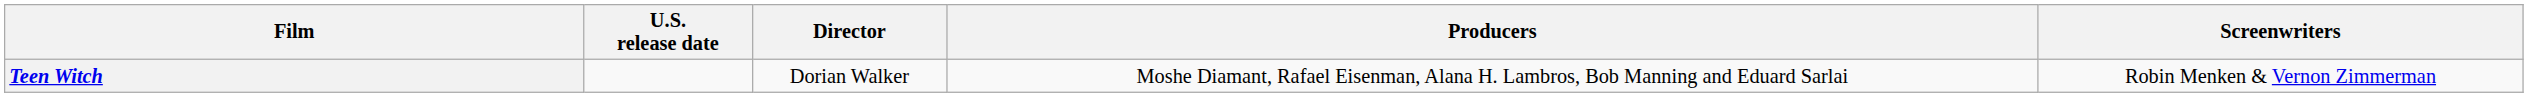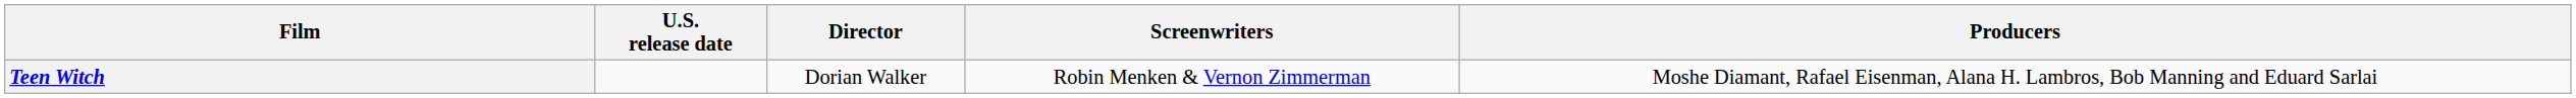columns swapped: Screenwriters <-> Producers
